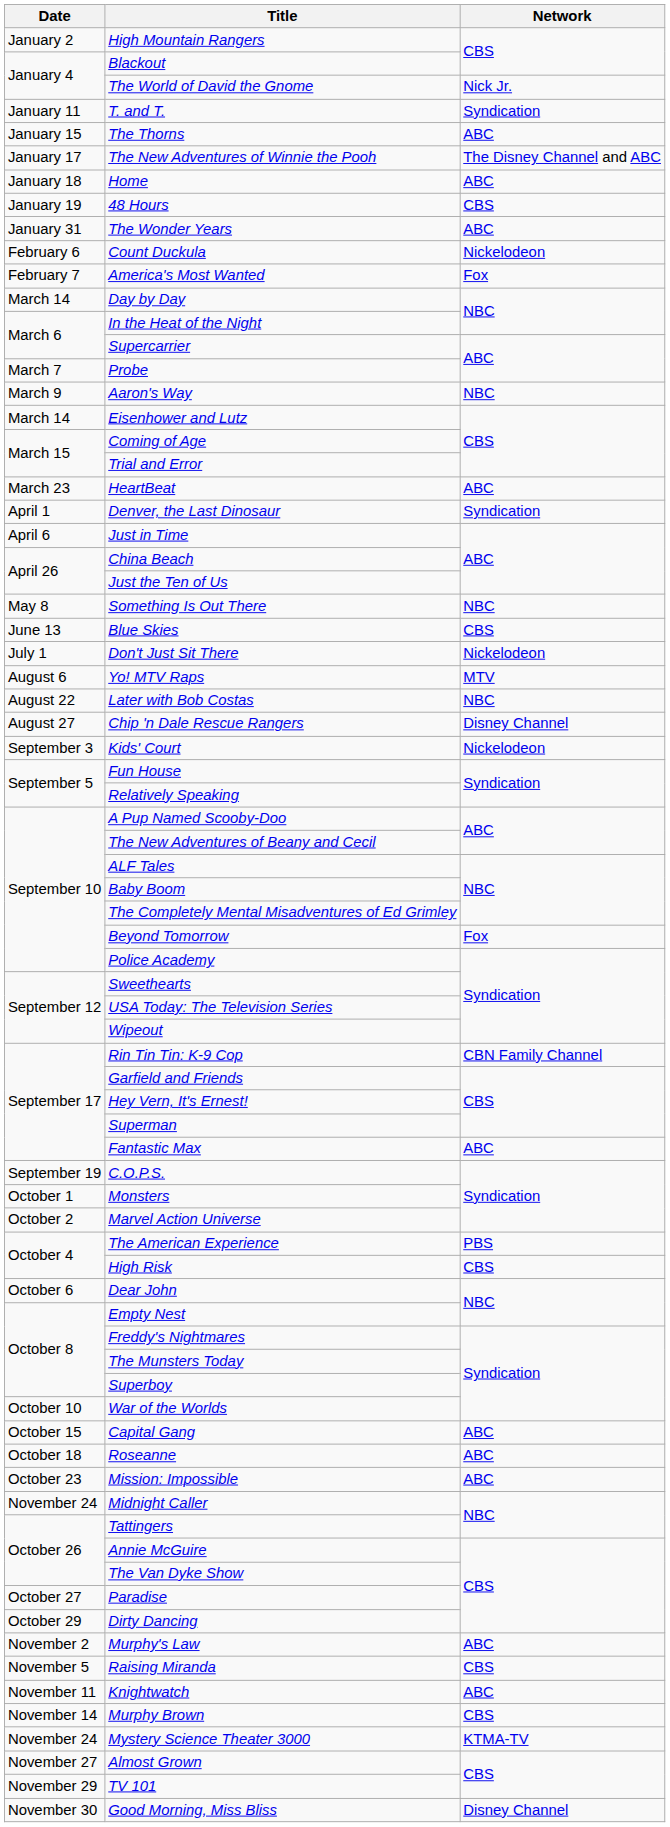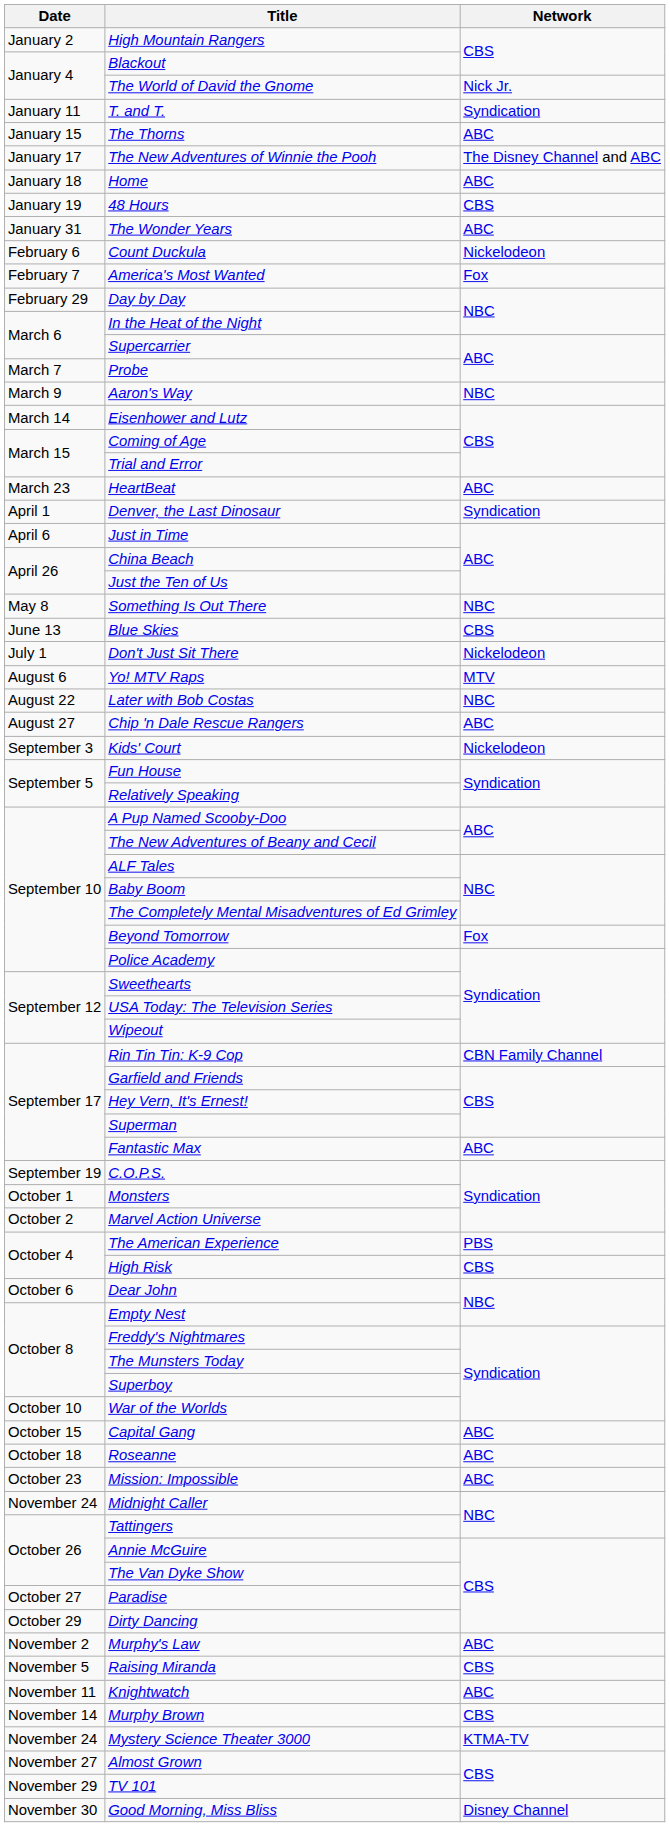Day by Day | Date: March 14 -> February 29
Chip 'n Dale Rescue Rangers | Network: Disney Channel -> ABC
